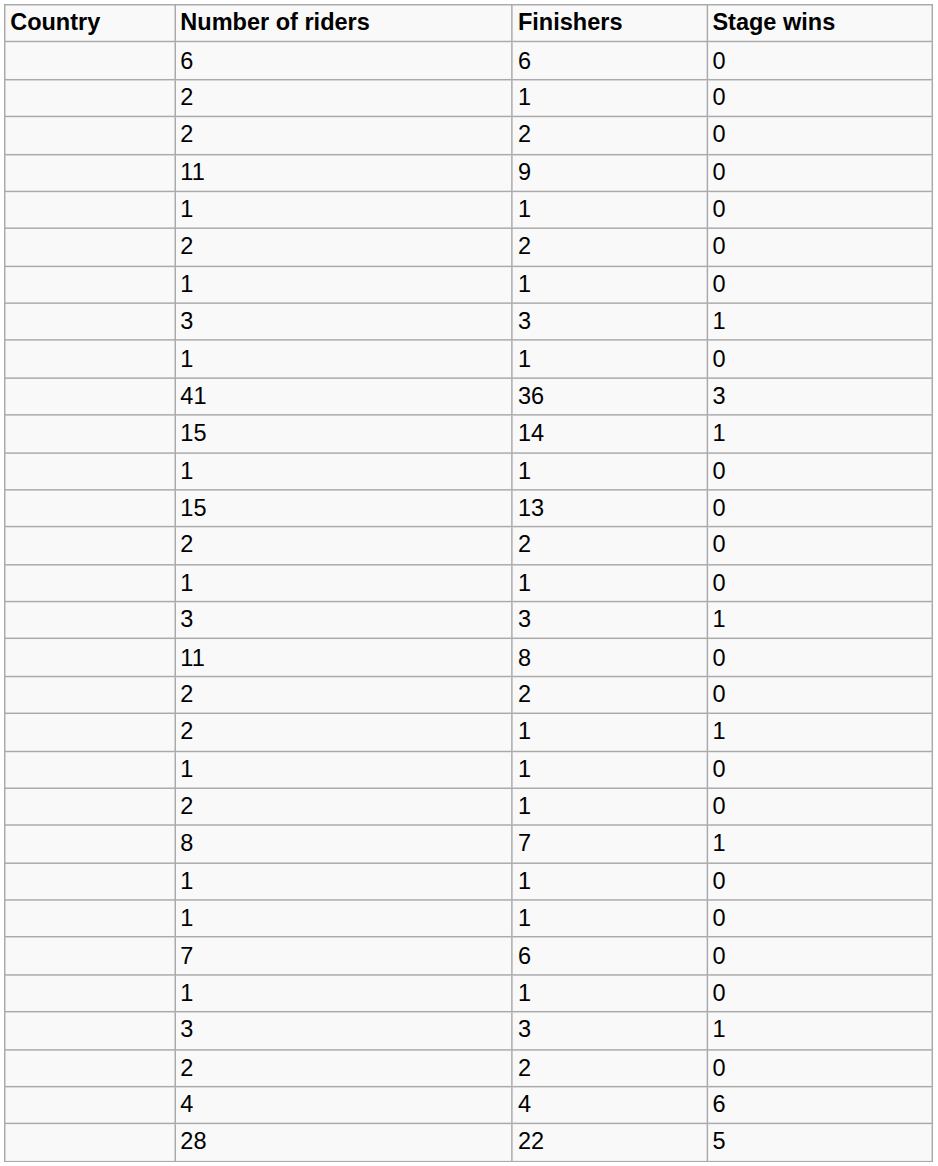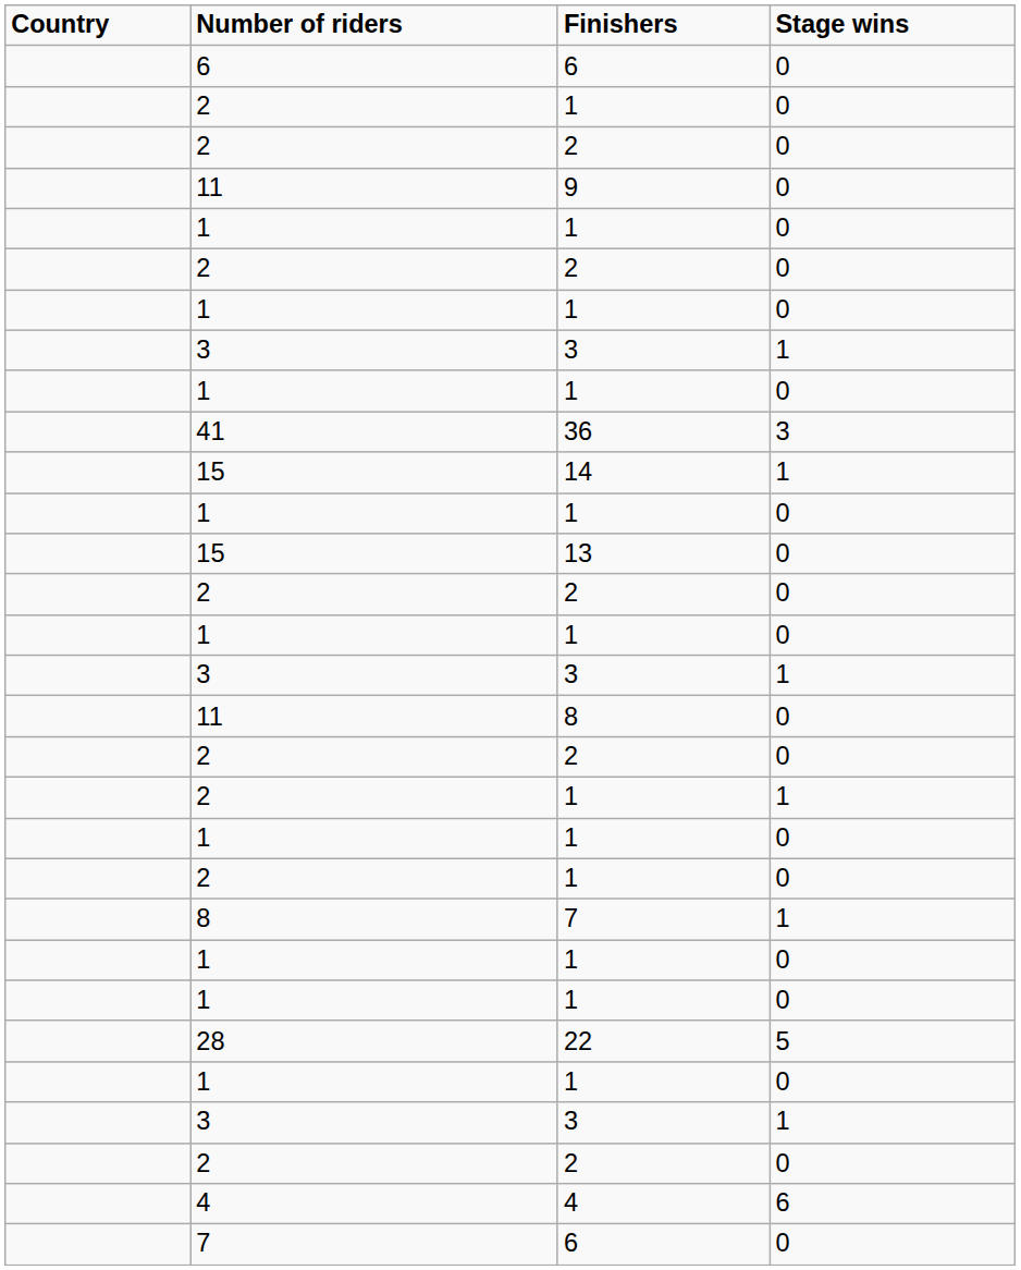rows swapped: 22 <-> 7 / 6
